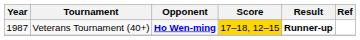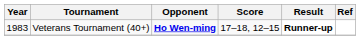Veterans Tournament (40+) | Year: 1987 -> 1983
Veterans Tournament (40+) | Score: gold background -> no background
